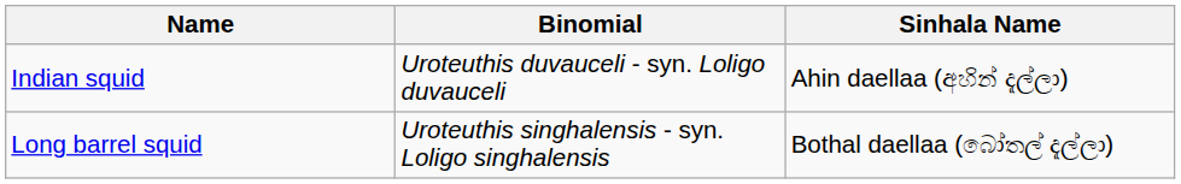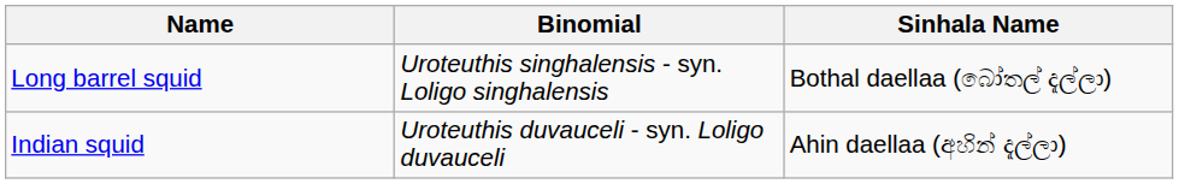rows swapped: Indian squid <-> Long barrel squid
